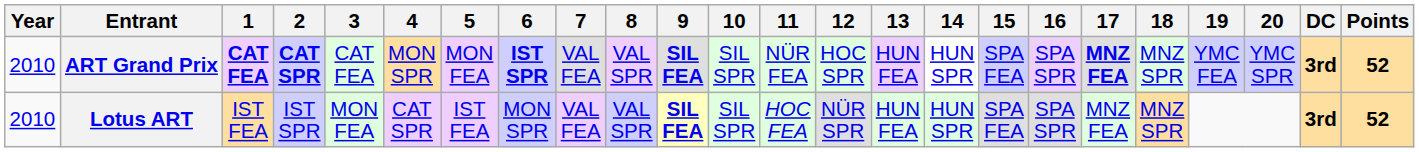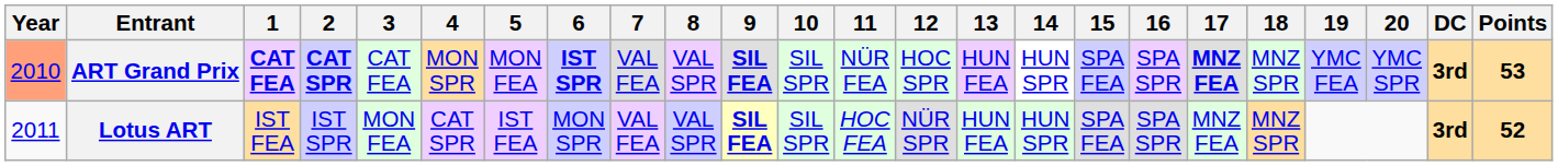ART Grand Prix | Year: no background -> lightsalmon background
ART Grand Prix | Points: 52 -> 53
Lotus ART | Year: 2010 -> 2011
